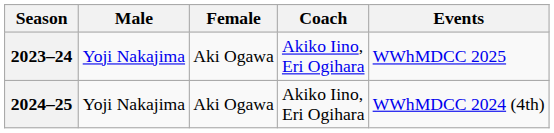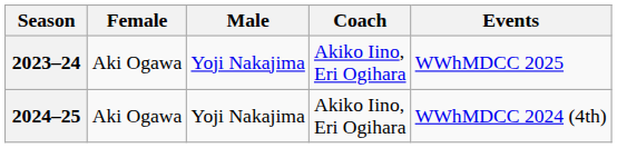columns swapped: Female <-> Male
